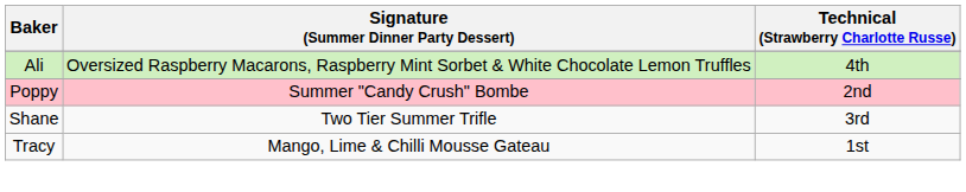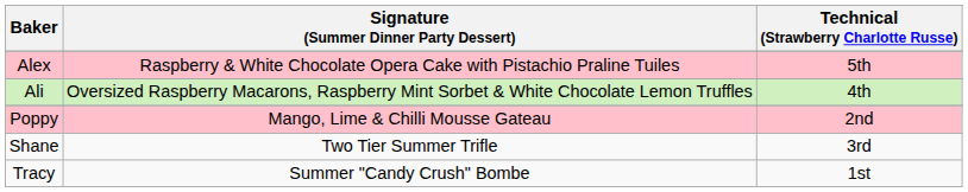+ row: Alex | Raspberry & White Chocolate Opera Cake with Pistachio Praline Tuiles | 5th
Poppy | Signature (Summer Dinner Party Dessert): Summer "Candy Crush" Bombe -> Mango, Lime & Chilli Mousse Gateau
Tracy | Signature (Summer Dinner Party Dessert): Mango, Lime & Chilli Mousse Gateau -> Summer "Candy Crush" Bombe
